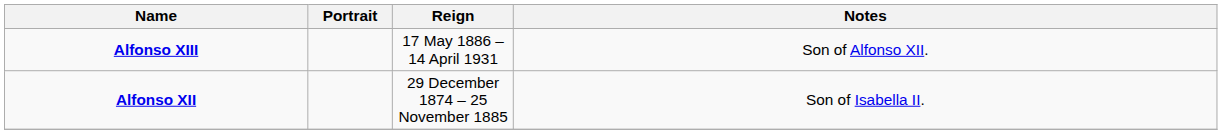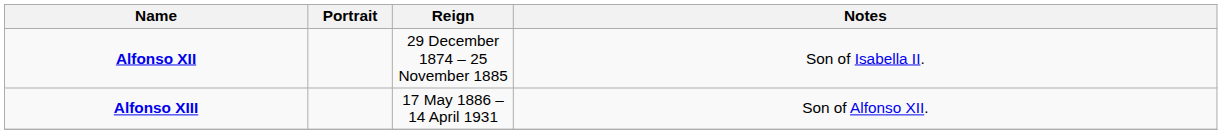rows swapped: Alfonso XII <-> Alfonso XIII
